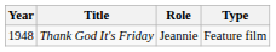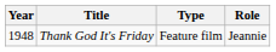columns swapped: Role <-> Type
